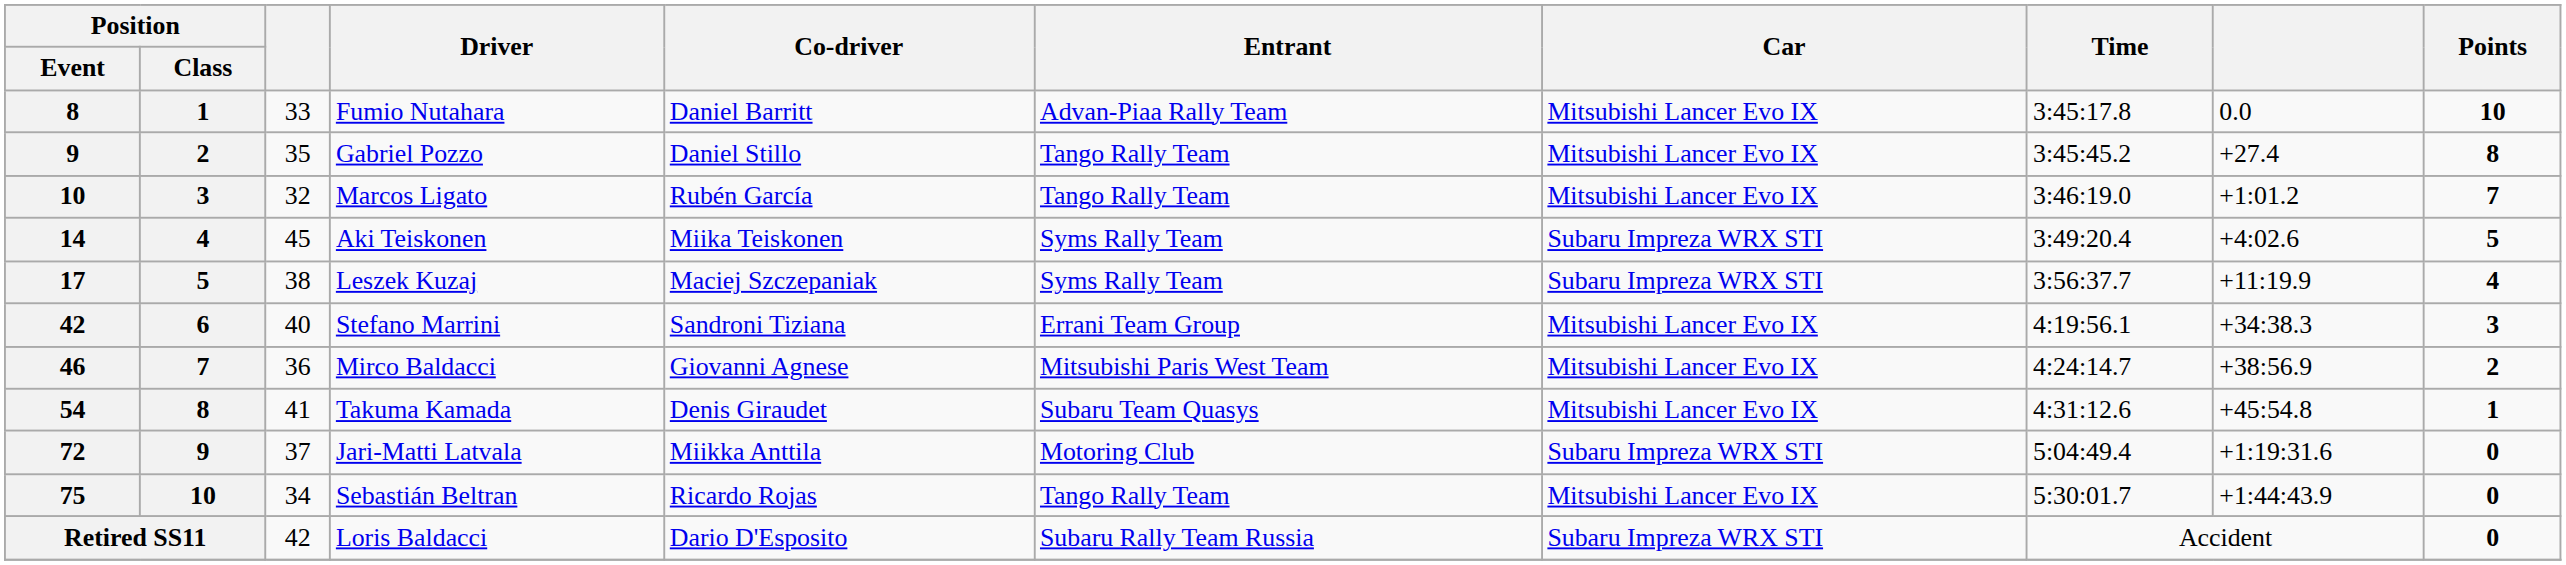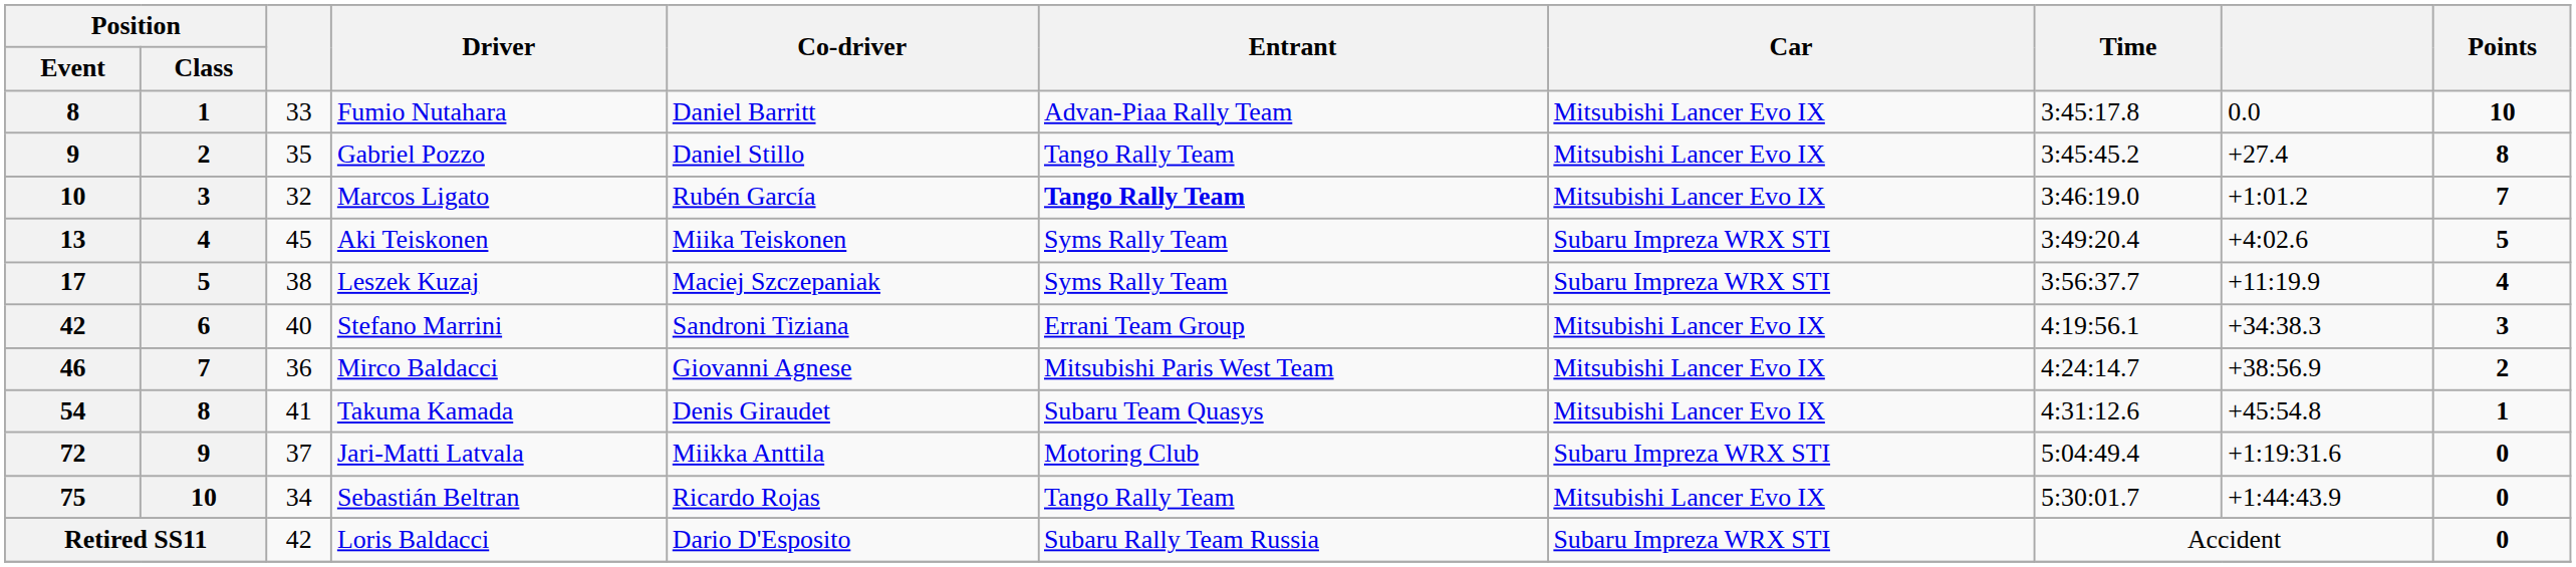Marcos Ligato | Entrant: normal -> bold
Aki Teiskonen | Position / Event: 14 -> 13
